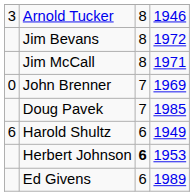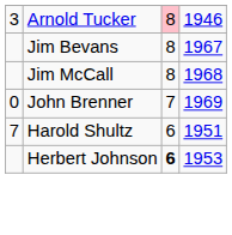Arnold Tucker | column 3: no background -> pink background
Jim Bevans | column 4: 1972 -> 1967
Jim McCall | column 4: 1971 -> 1968
- row: Doug Pavek | 7 | 1985
Harold Shultz | column 1: 6 -> 7
Harold Shultz | column 4: 1949 -> 1951
- row: Ed Givens | 6 | 1989
